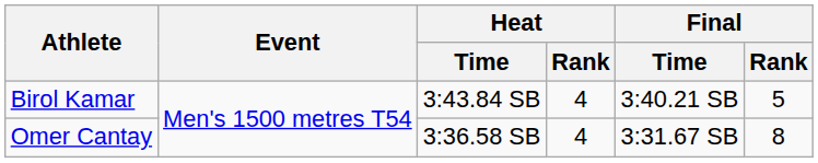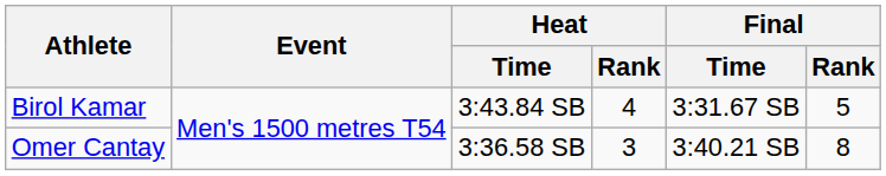Birol Kamar | Final / Time: 3:40.21 SB -> 3:31.67 SB
Omer Cantay | Heat / Rank: 4 -> 3
Omer Cantay | Final / Time: 3:31.67 SB -> 3:40.21 SB
